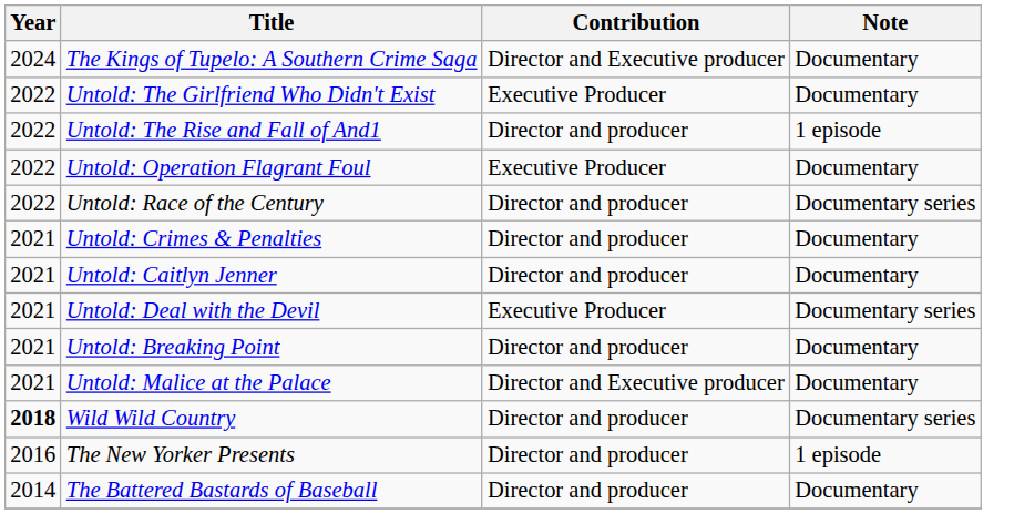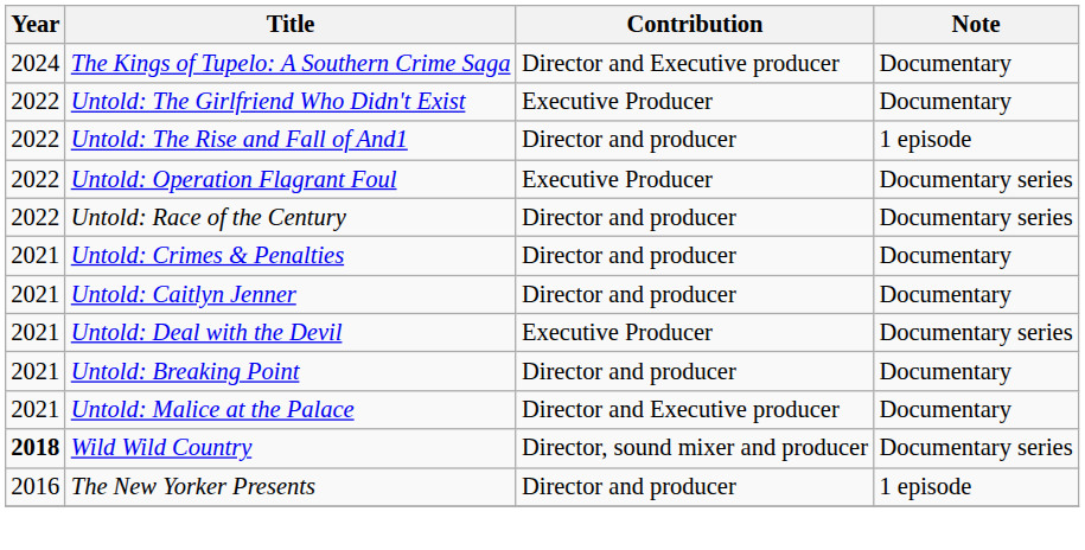Untold: Operation Flagrant Foul | Note: Documentary -> Documentary series
Wild Wild Country | Contribution: Director and producer -> Director, sound mixer and producer
- row: 2014 | The Battered Bastards of Baseball | Director and producer | Documentary
